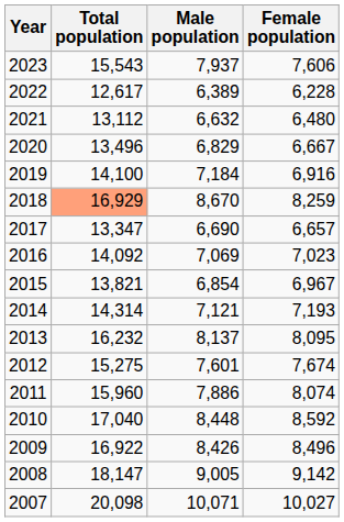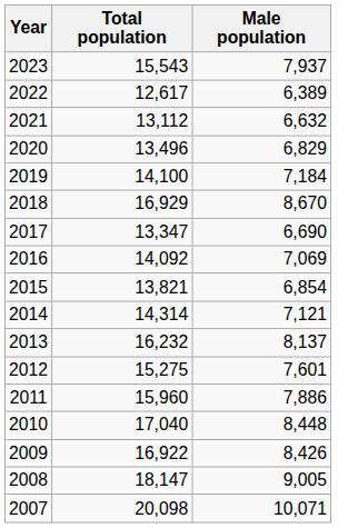- column: Female population | 7,606 | 6,228 | 6,480 | 6,667 | 6,916 | 8,259 | 6,657 | 7,023 | 6,967 | 7,193 | 8,095 | 7,674 | 8,074 | 8,592 | 8,496 | 9,142 | 10,027
2018 | Total population: lightsalmon background -> no background
